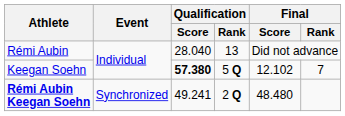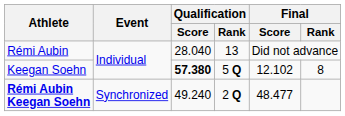Keegan Soehn | Final / Rank: 7 -> 8
Rémi Aubin Keegan Soehn | Qualification / Score: 49.241 -> 49.240
Rémi Aubin Keegan Soehn | Final / Score: 48.480 -> 48.477
